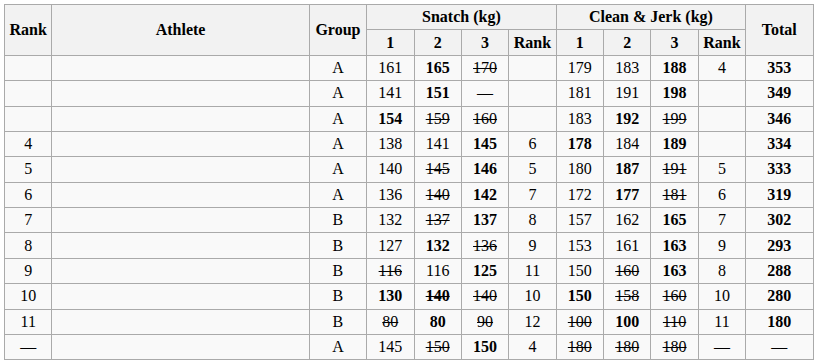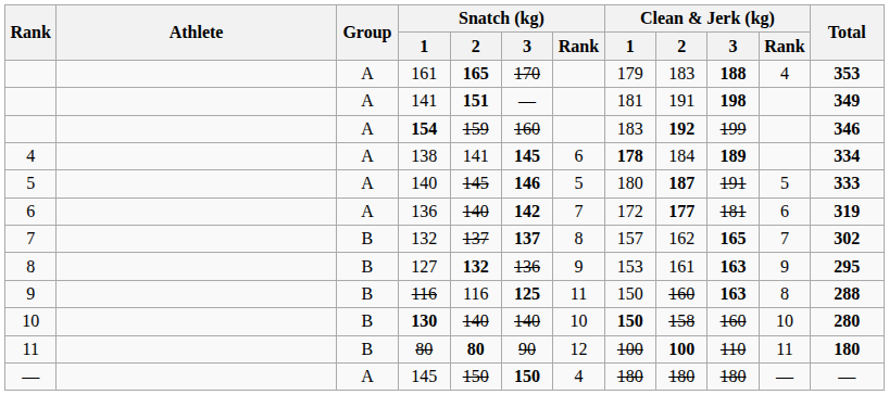127 | Total: 293 -> 295
130 | Snatch (kg) / 2: bold -> normal
